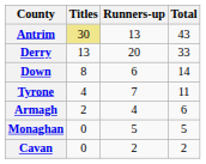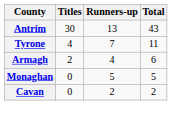Antrim | Titles: khaki background -> no background
- row: Derry | 13 | 20 | 33
- row: Down | 8 | 6 | 14
